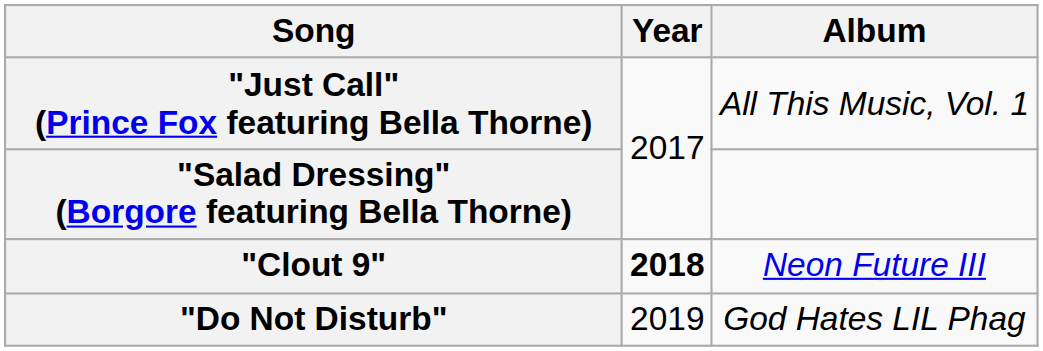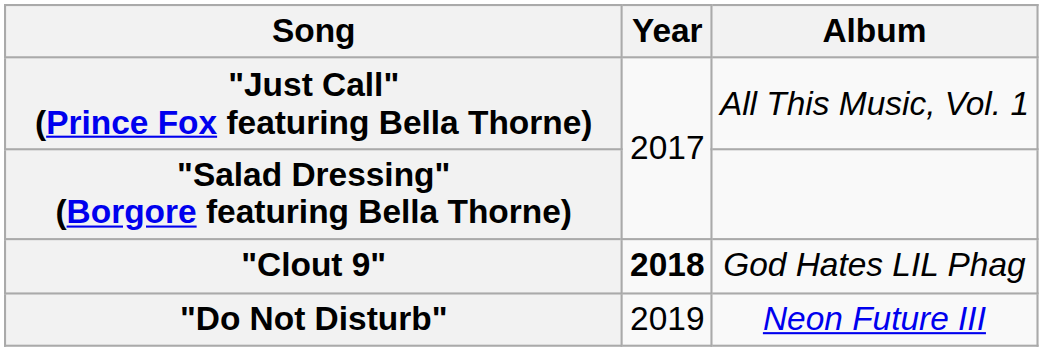"Clout 9" | Album: Neon Future III -> God Hates LIL Phag
"Do Not Disturb" | Album: God Hates LIL Phag -> Neon Future III
